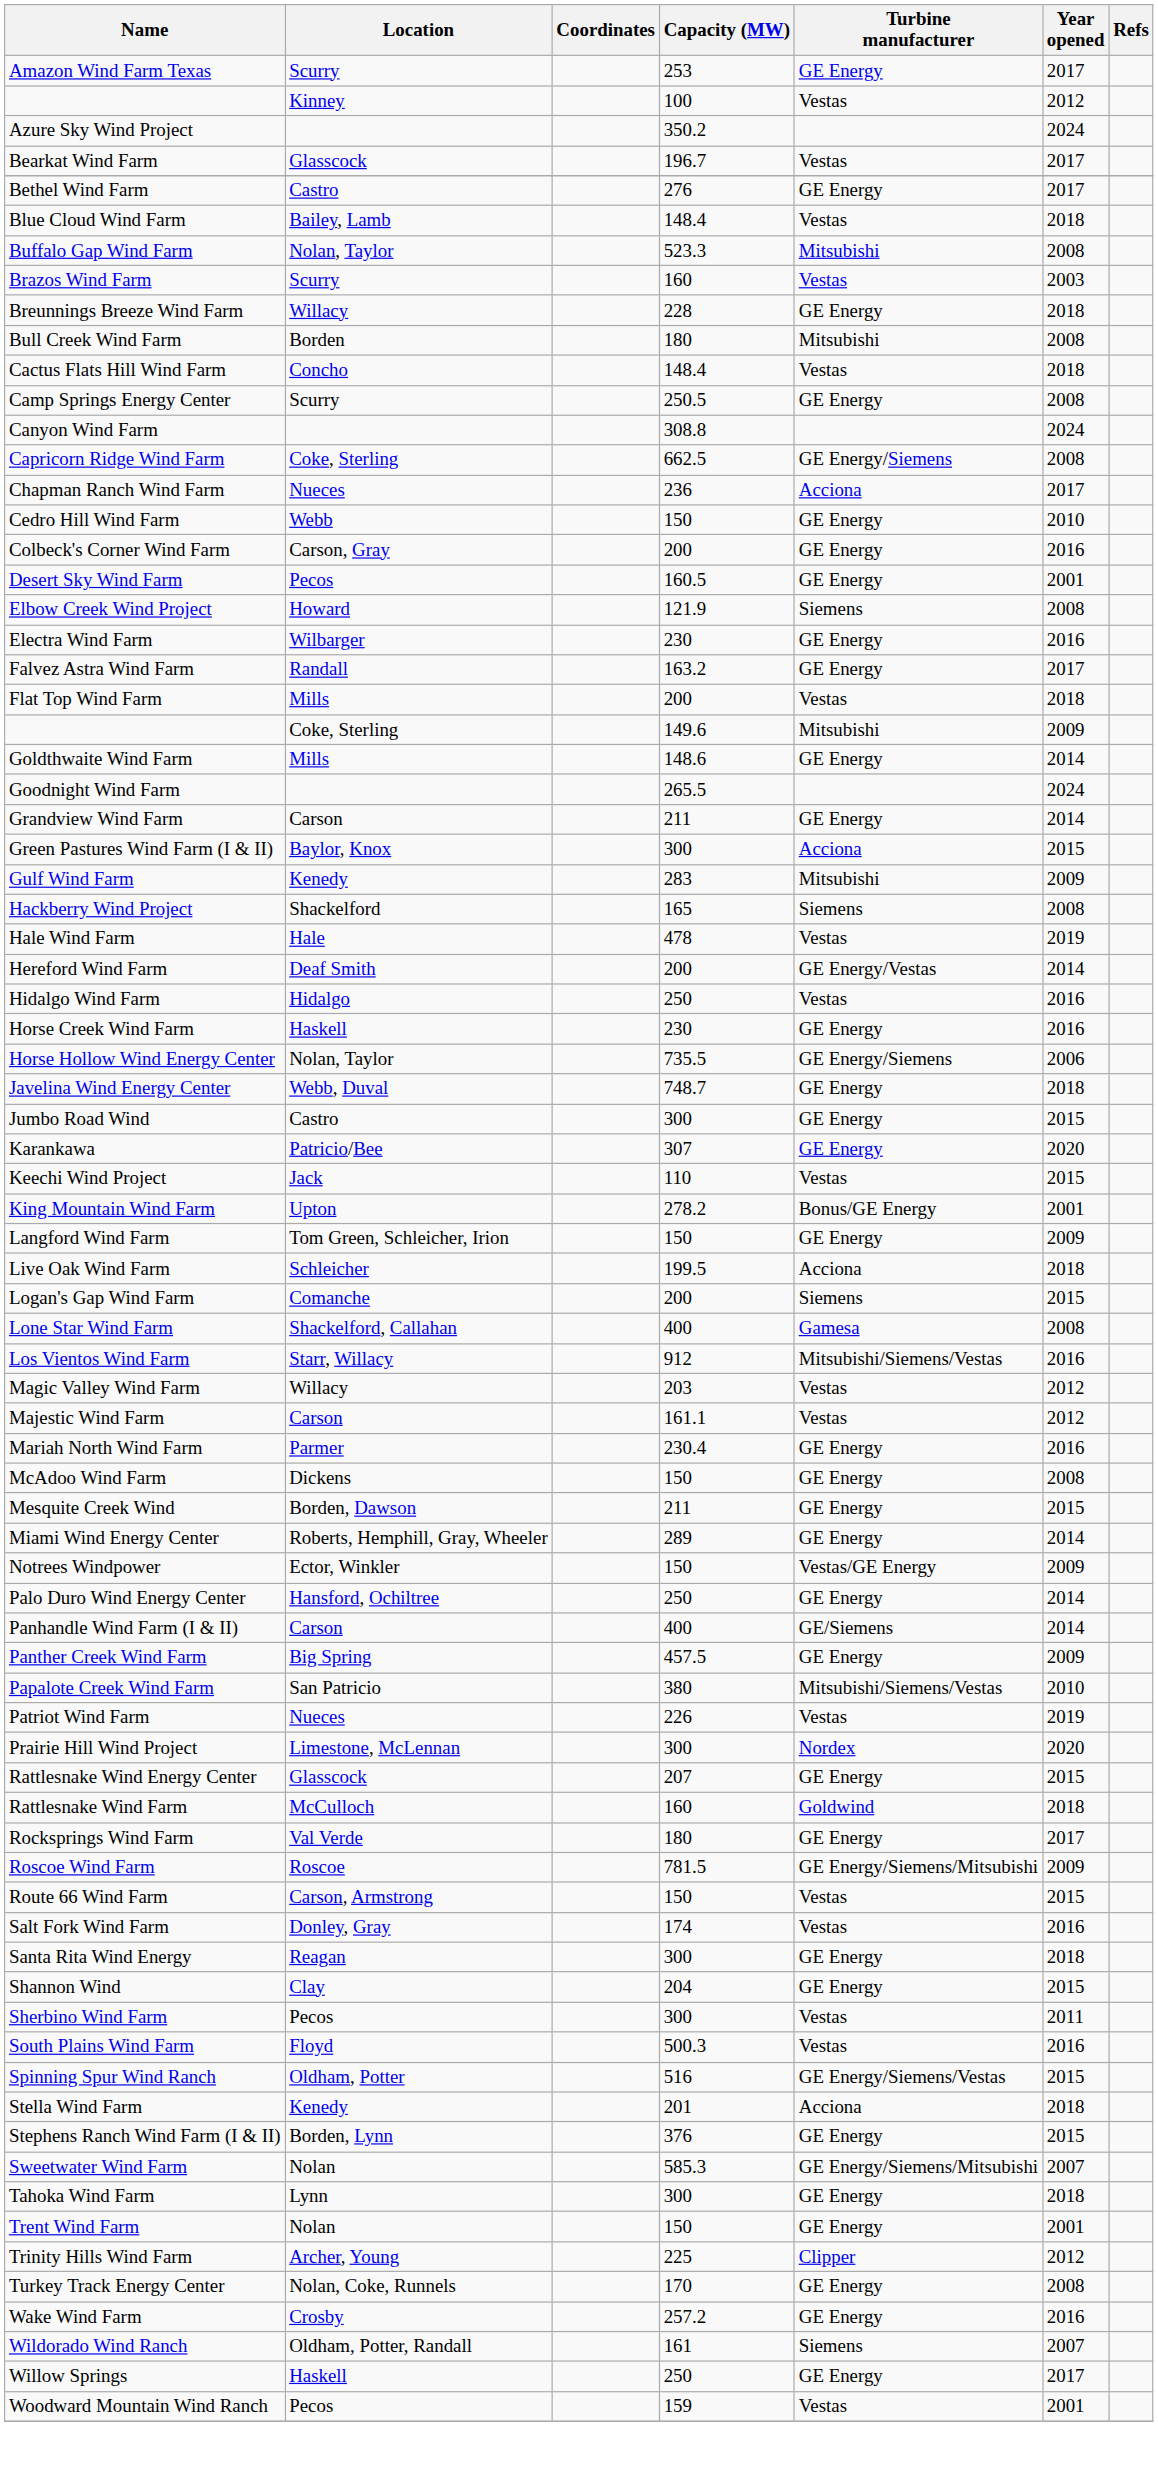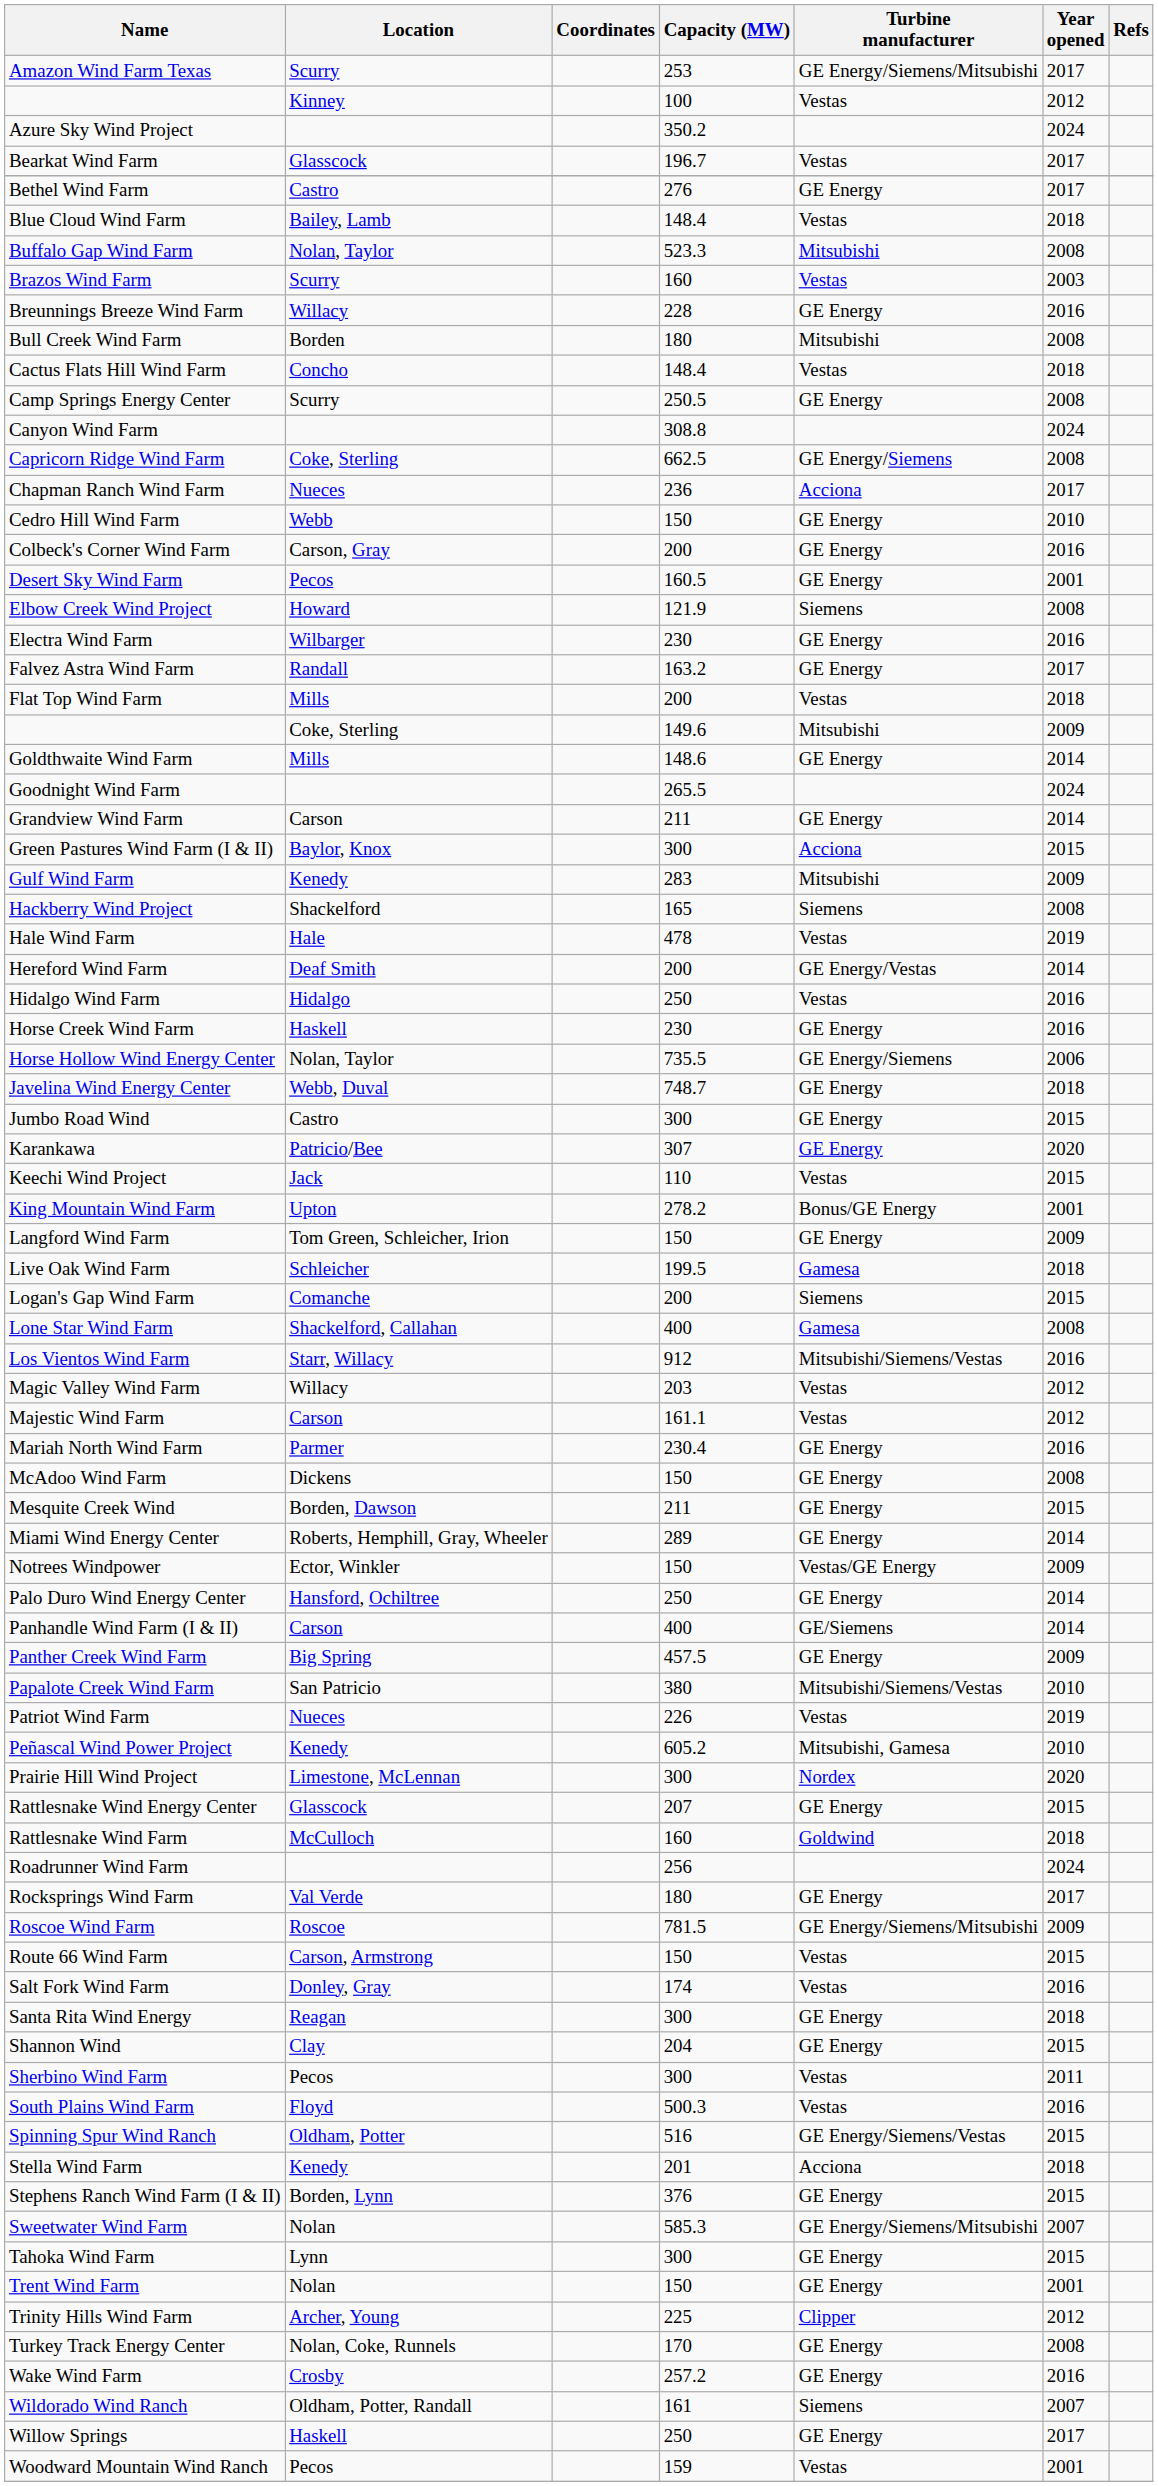Amazon Wind Farm Texas | Turbine manufacturer: GE Energy -> GE Energy/Siemens/Mitsubishi
Breunnings Breeze Wind Farm | Year opened: 2018 -> 2016
Live Oak Wind Farm | Turbine manufacturer: Acciona -> Gamesa
+ row: Peñascal Wind Power Project | Kenedy | 605.2 | Mitsubishi, Gamesa | 2010
+ row: Roadrunner Wind Farm | 256 | 2024
Tahoka Wind Farm | Year opened: 2018 -> 2015
